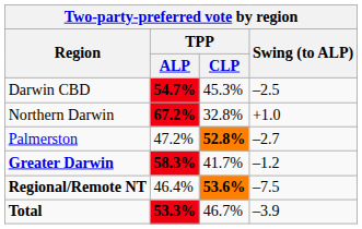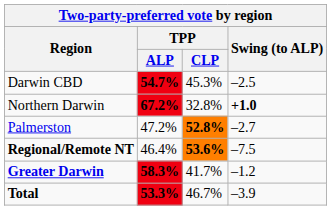Northern Darwin | Swing (to ALP): normal -> bold
rows swapped: Greater Darwin <-> Regional/Remote NT
